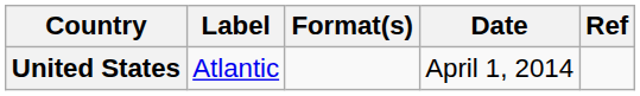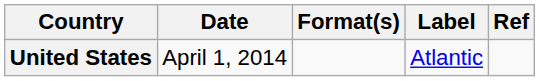columns swapped: Date <-> Label
